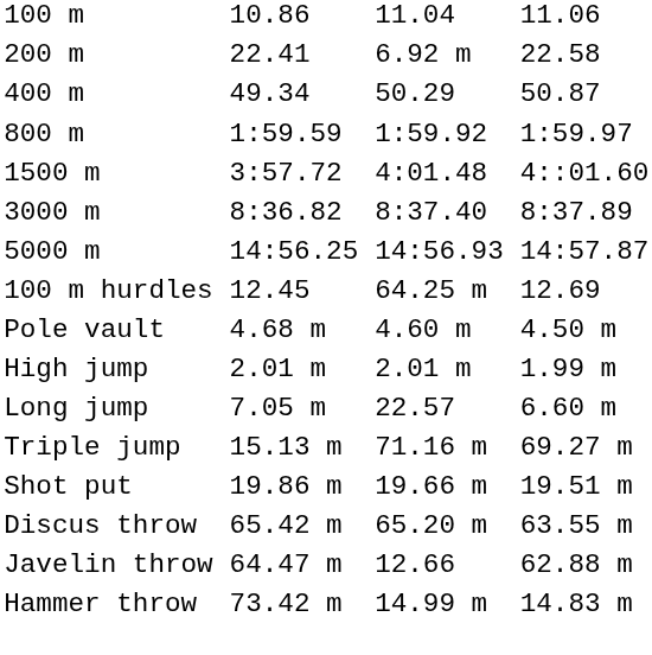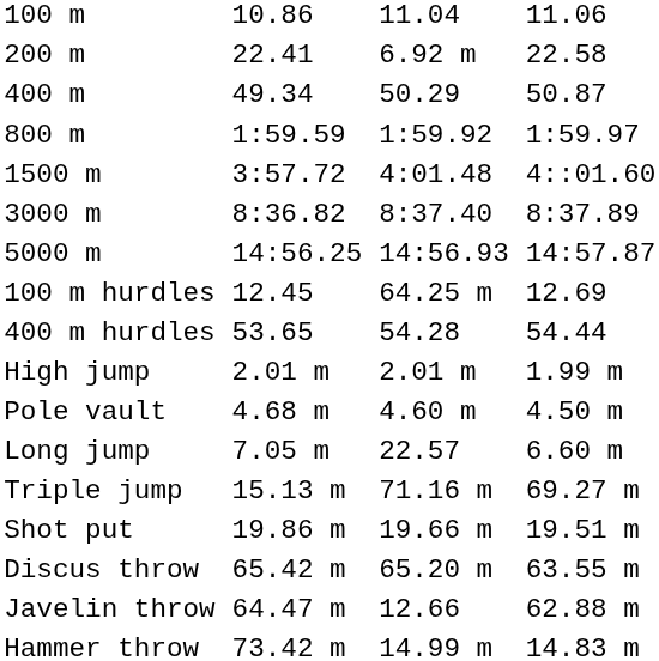+ row: 400 m hurdles | 53.65 | 54.28 | 54.44
rows swapped: Pole vault <-> High jump
